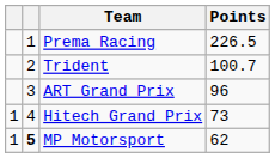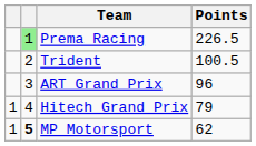Prema Racing | column 2: no background -> lightgreen background
Trident | Points: 100.7 -> 100.5
Hitech Grand Prix | Points: 73 -> 79
